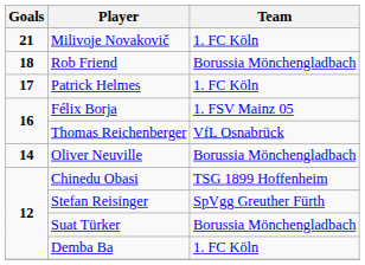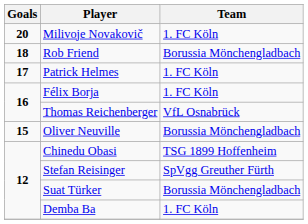Milivoje Novakovič | Goals: 21 -> 20
Félix Borja | Team: 1. FSV Mainz 05 -> 1. FC Köln
Oliver Neuville | Goals: 14 -> 15
